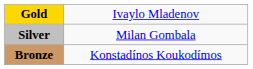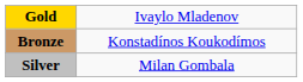rows swapped: Silver <-> Bronze
